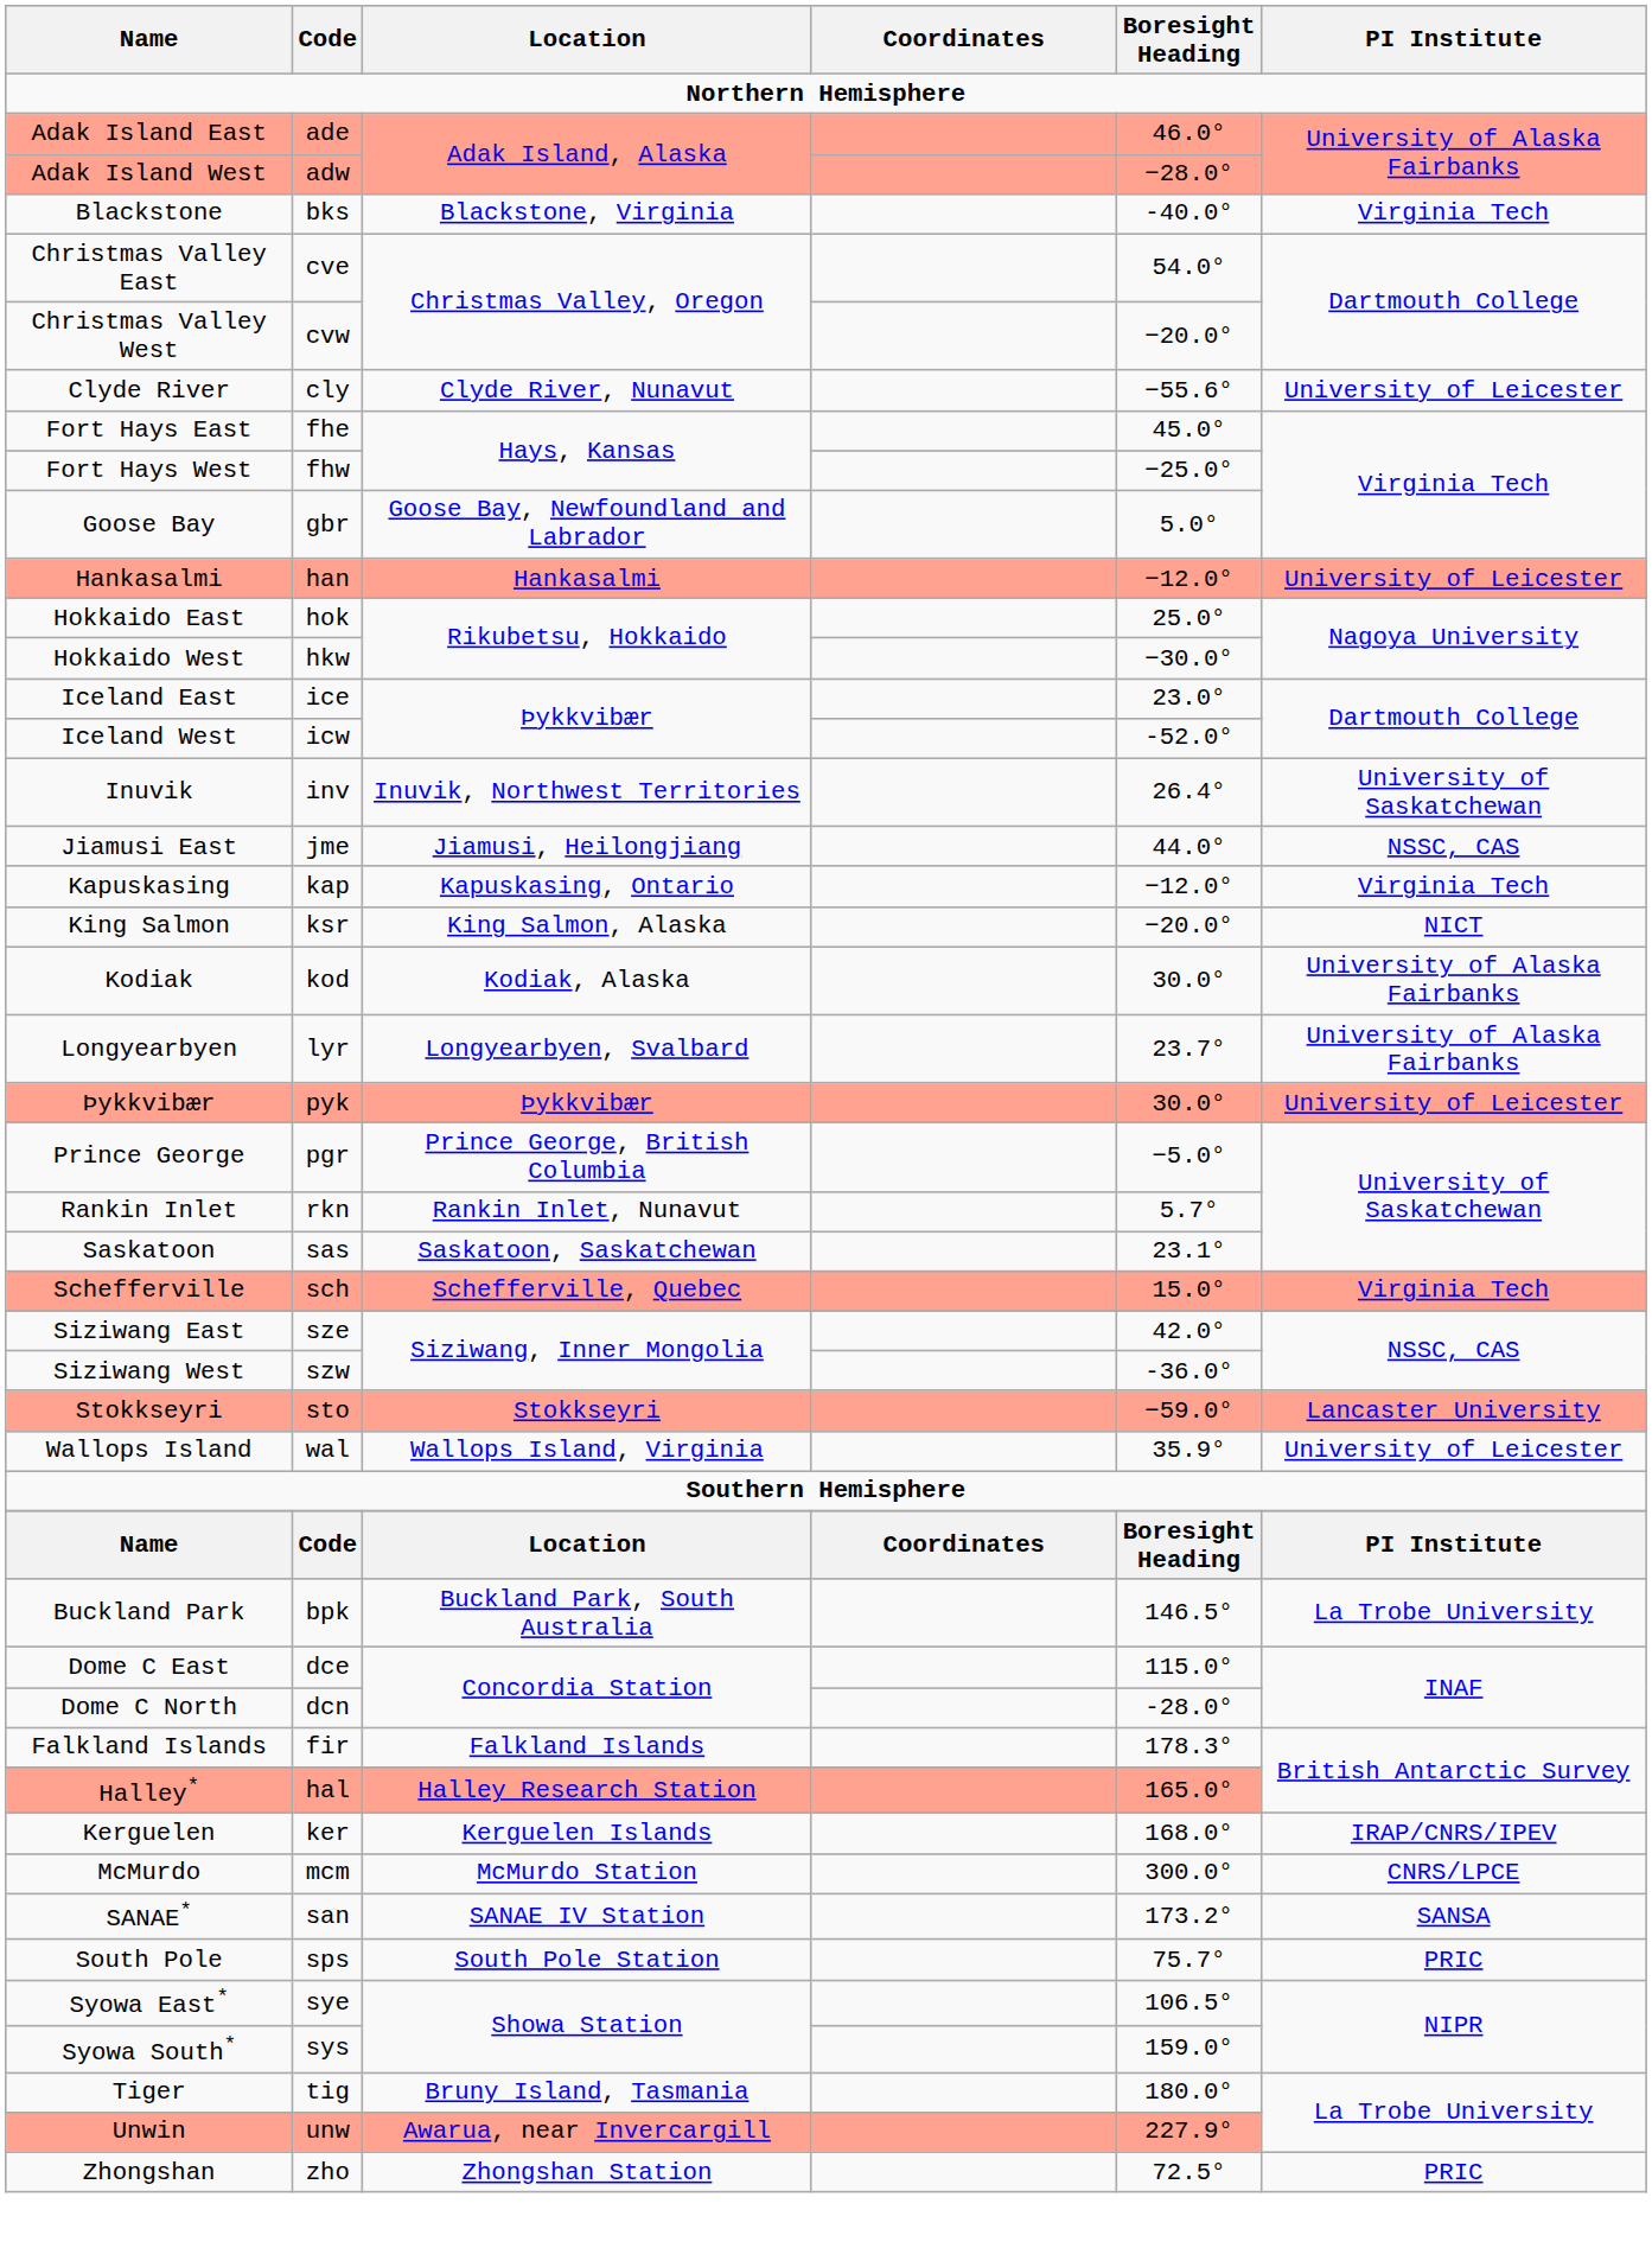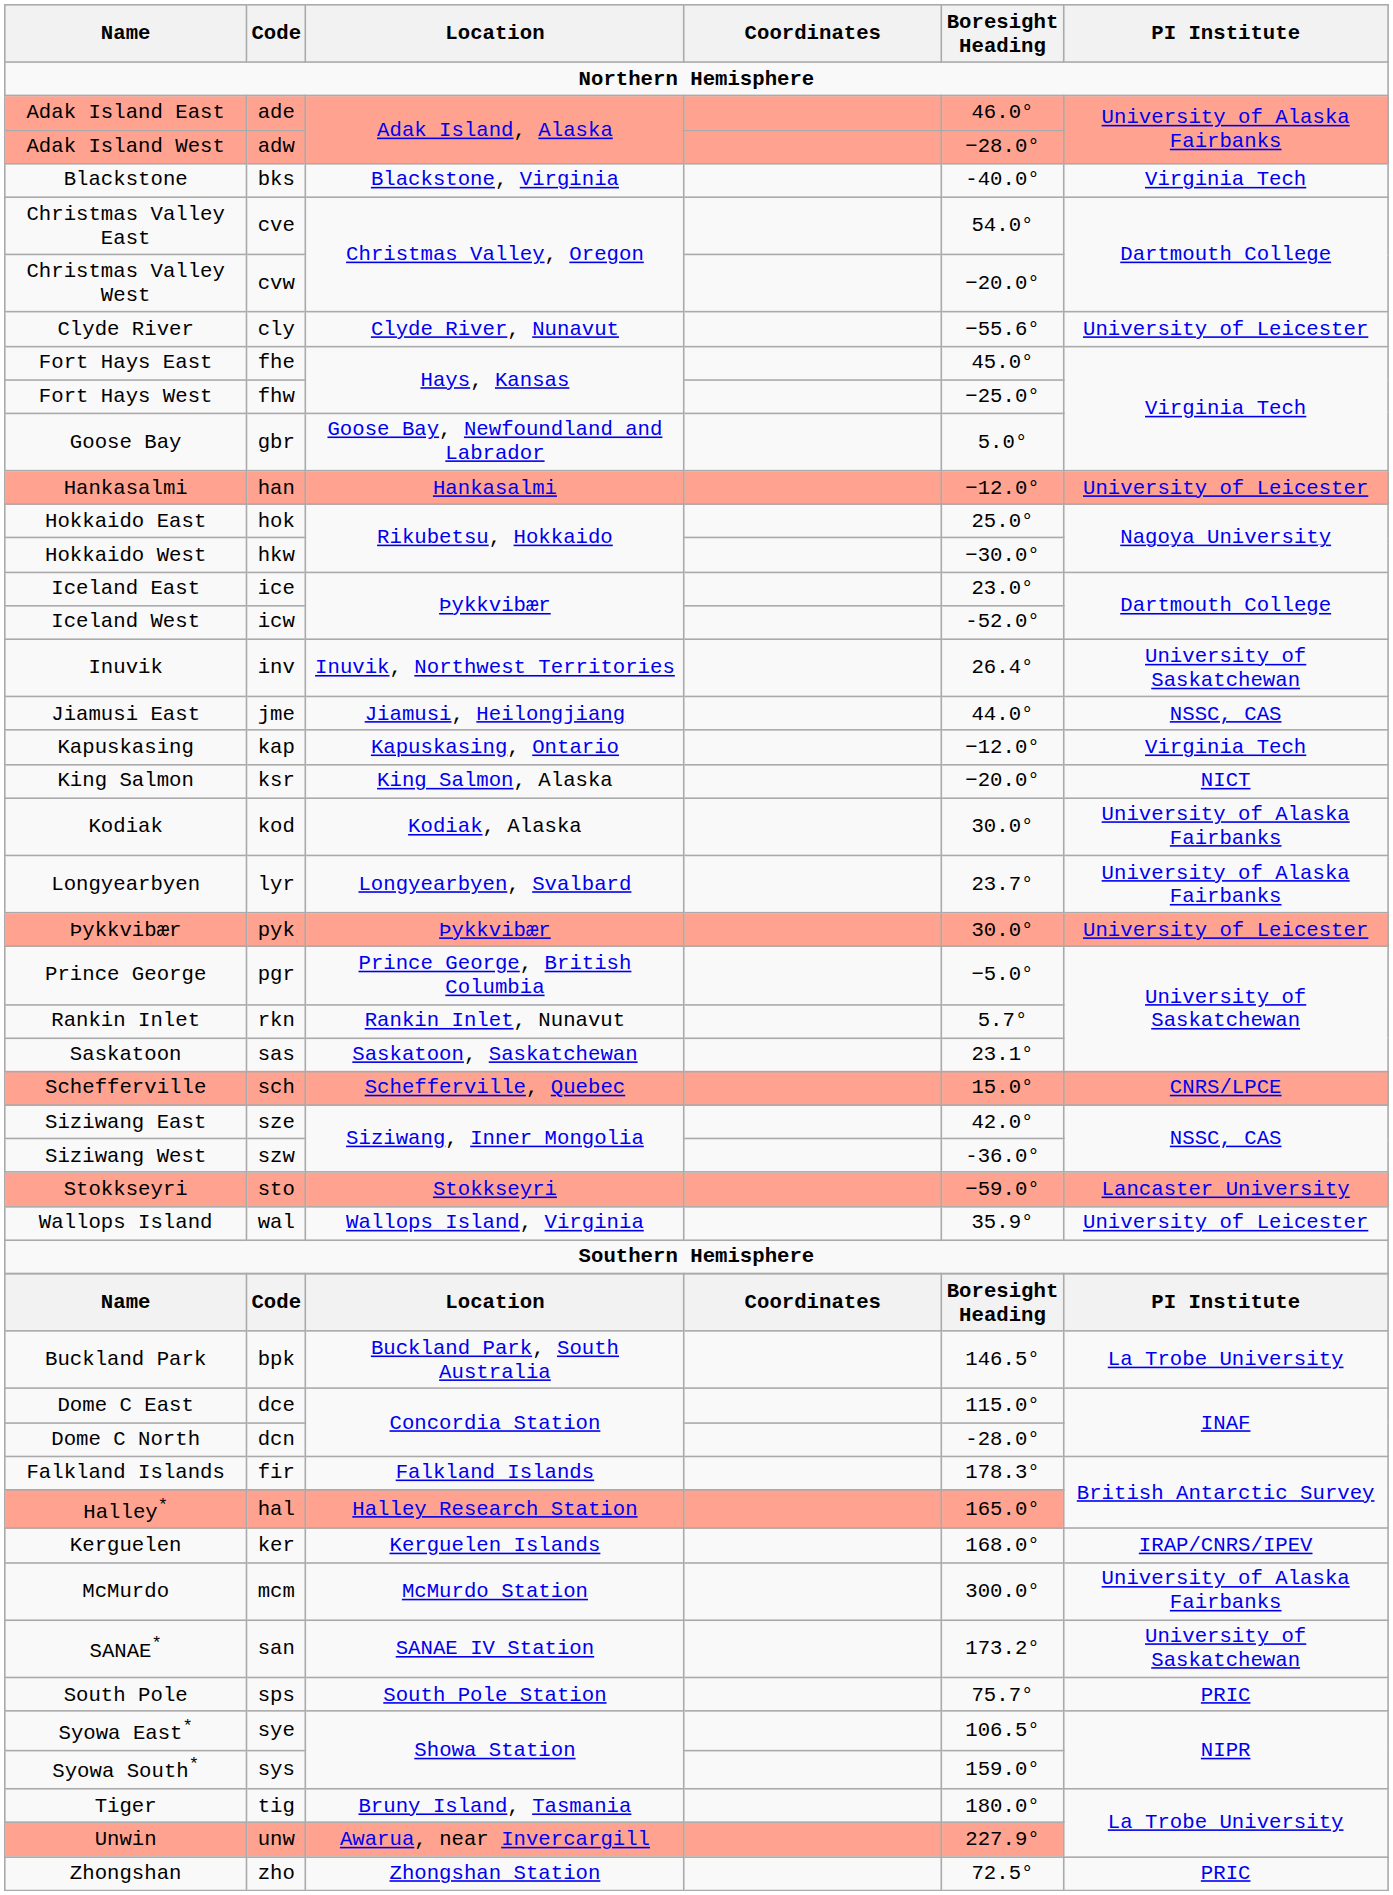Schefferville | PI Institute: Virginia Tech -> CNRS/LPCE
McMurdo | PI Institute: CNRS/LPCE -> University of Alaska Fairbanks
SANAE* | PI Institute: SANSA -> University of Saskatchewan
